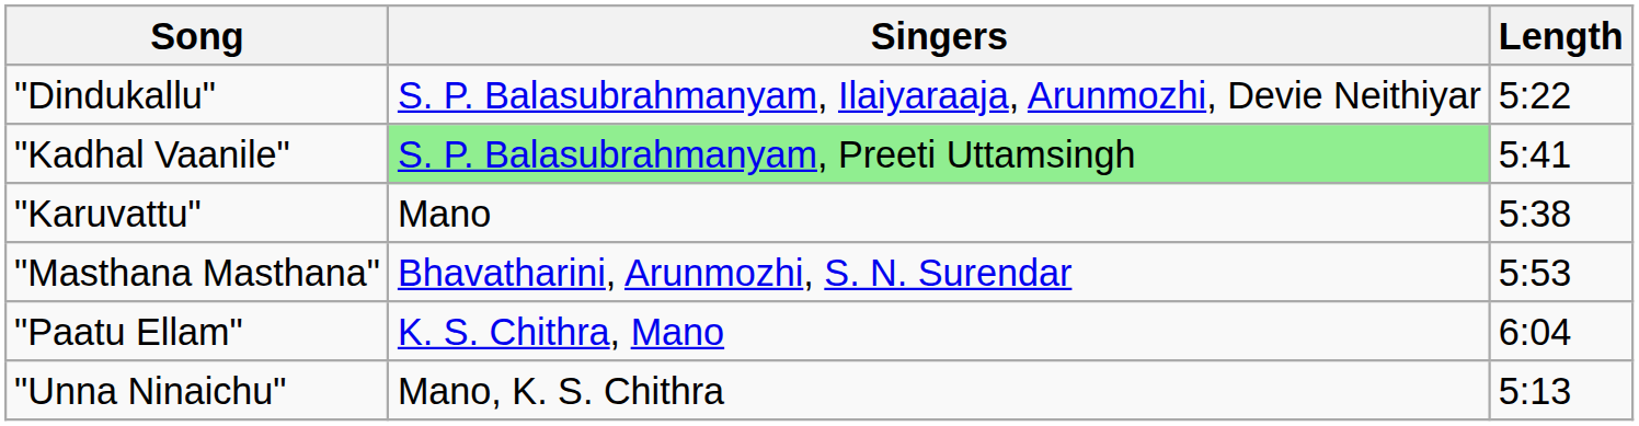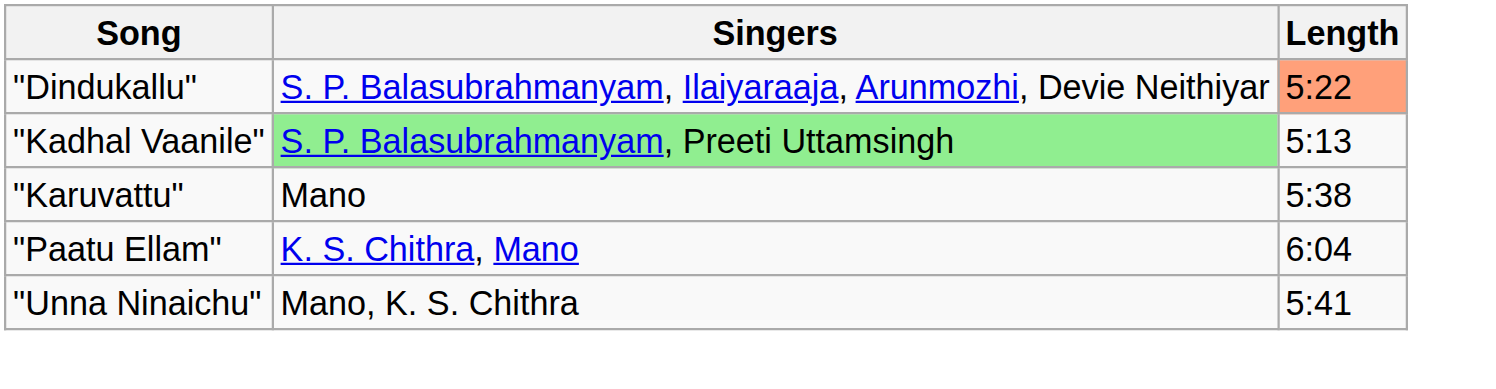"Dindukallu" | Length: no background -> lightsalmon background
"Kadhal Vaanile" | Length: 5:41 -> 5:13
- row: "Masthana Masthana" | Bhavatharini, Arunmozhi, S. N. Surendar | 5:53
"Unna Ninaichu" | Length: 5:13 -> 5:41
